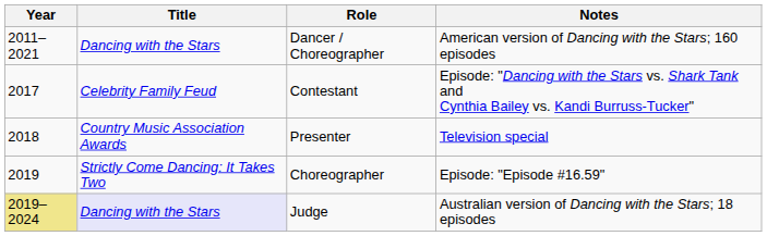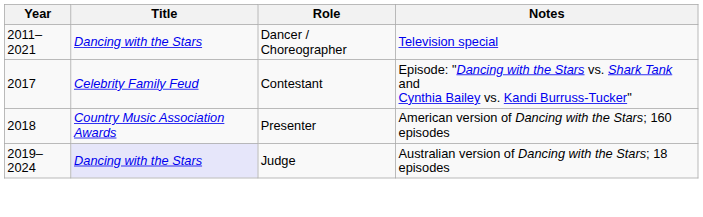Dancer / Choreographer | Notes: American version of Dancing with the Stars; 160 episodes -> Television special
Presenter | Notes: Television special -> American version of Dancing with the Stars; 160 episodes
- row: 2019 | Strictly Come Dancing: It Takes Two | Choreographer | Episode: "Episode #16.59"
Judge | Year: khaki background -> no background
